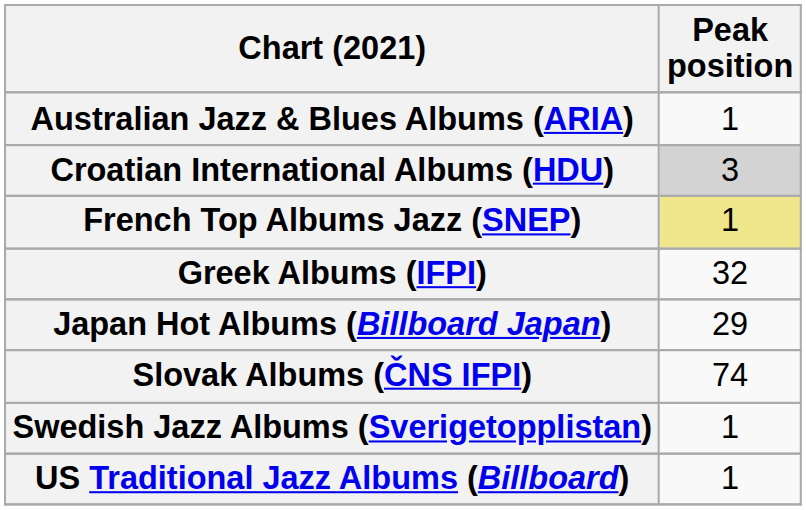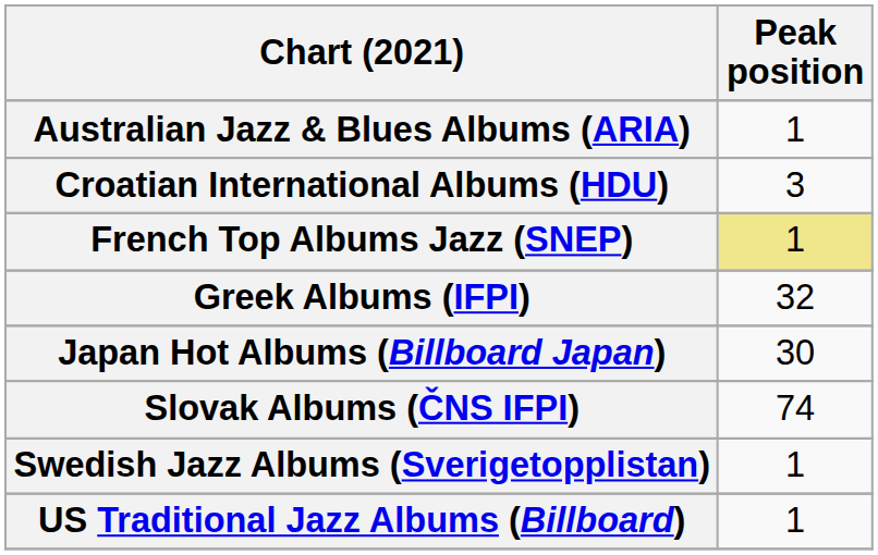Croatian International Albums (HDU) | Peak position: lightgrey background -> no background
Japan Hot Albums (Billboard Japan) | Peak position: 29 -> 30
